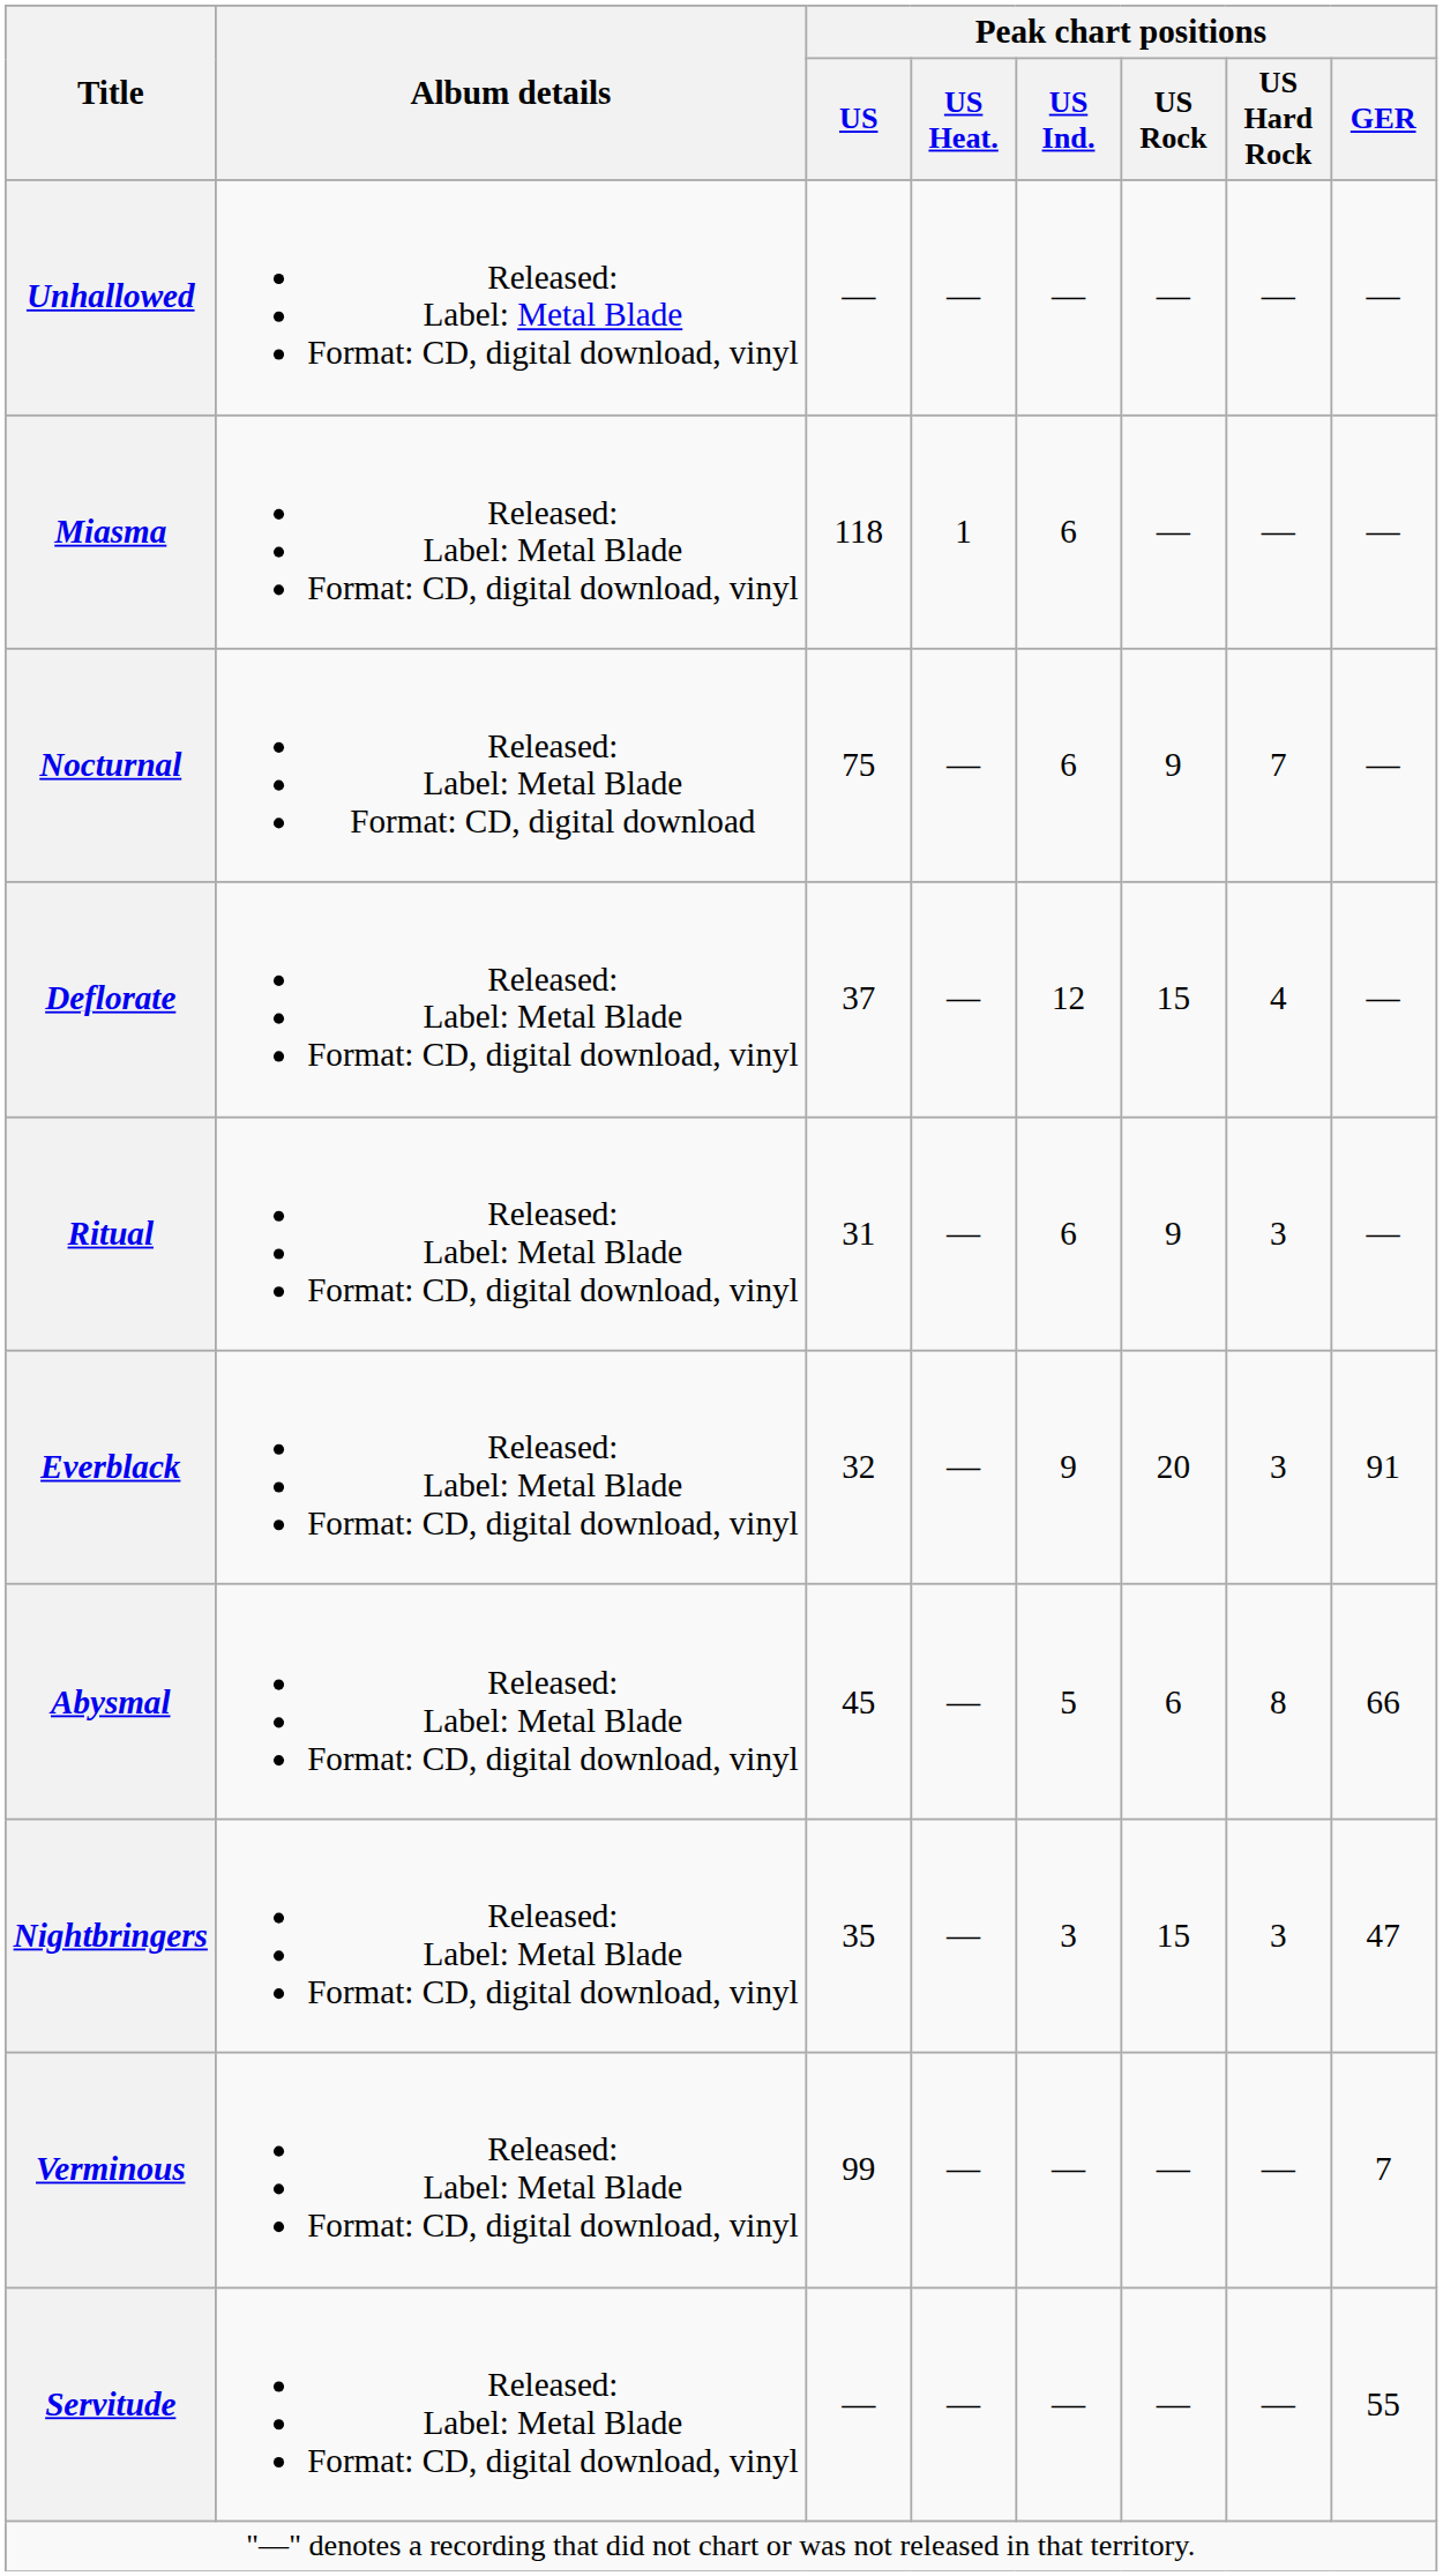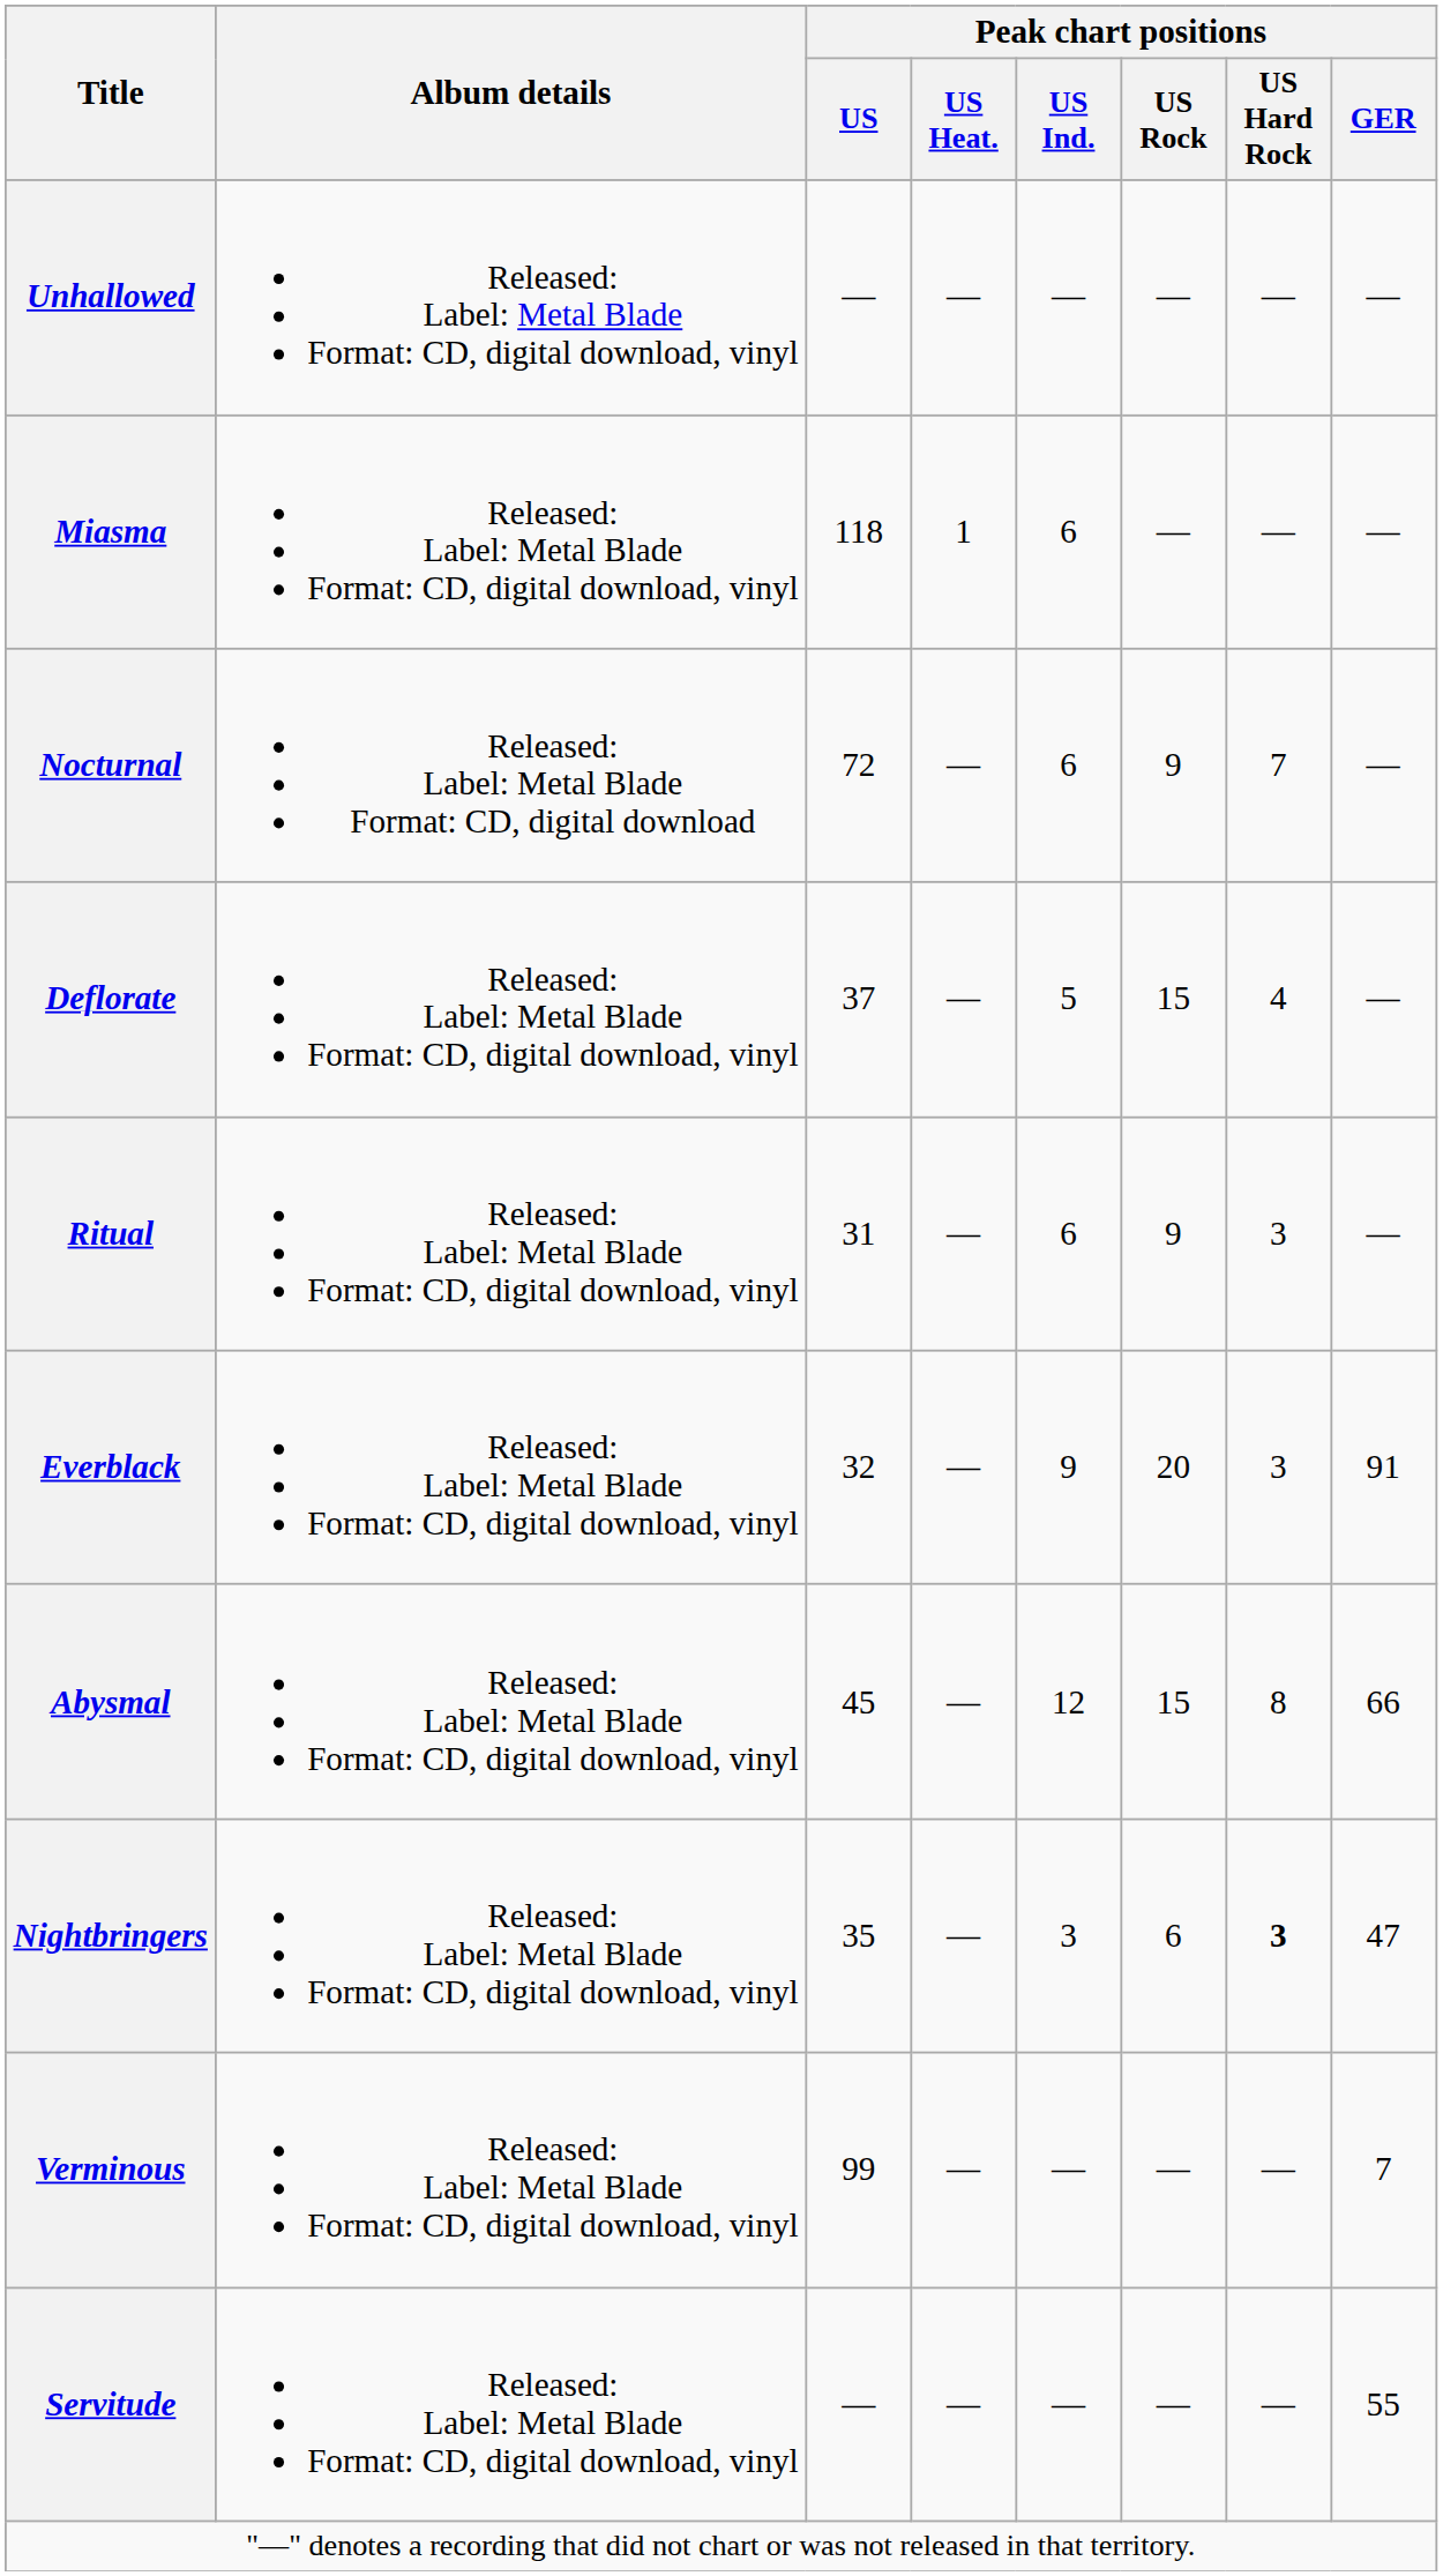Nocturnal | Peak chart positions / US: 75 -> 72
Deflorate | Peak chart positions / US Ind.: 12 -> 5
Abysmal | Peak chart positions / US Ind.: 5 -> 12
Abysmal | Peak chart positions / US Rock: 6 -> 15
Nightbringers | Peak chart positions / US Rock: 15 -> 6
Nightbringers | Peak chart positions / US Hard Rock: normal -> bold
